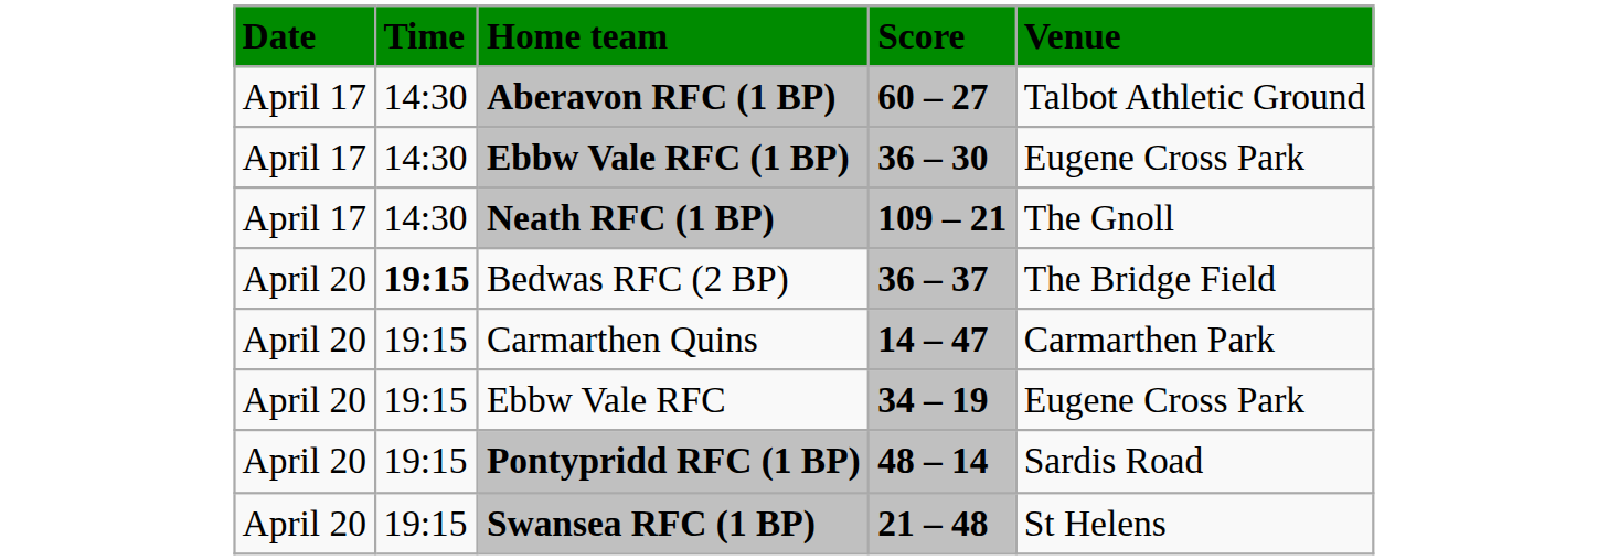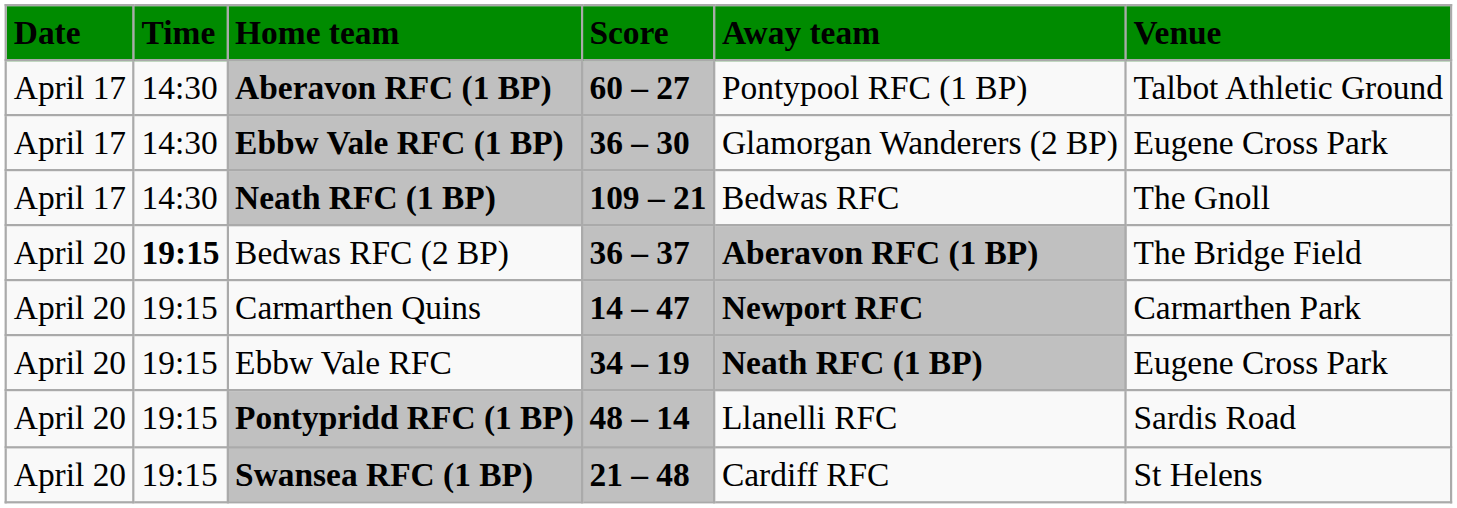+ column: Away team | Pontypool RFC (1 BP) | Glamorgan Wanderers (2 BP) | Bedwas RFC | Aberavon RFC (1 BP) | Newport RFC | Neath RFC (1 BP) | Llanelli RFC | Cardiff RFC
